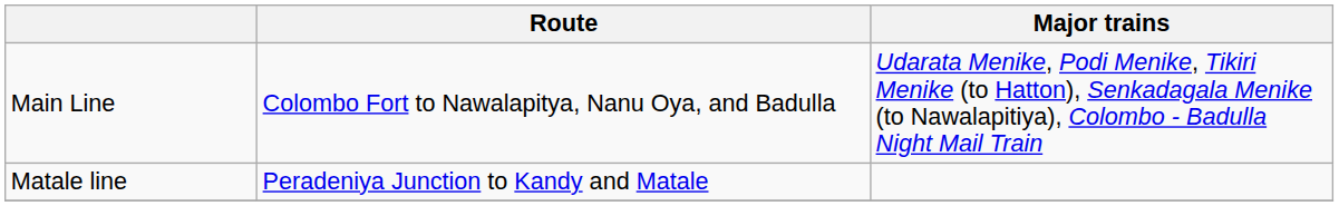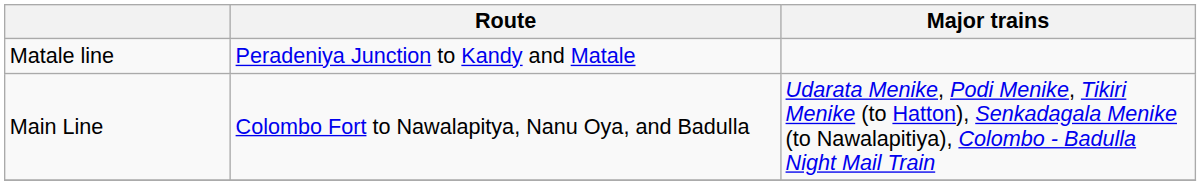rows swapped: Main Line <-> Matale line
